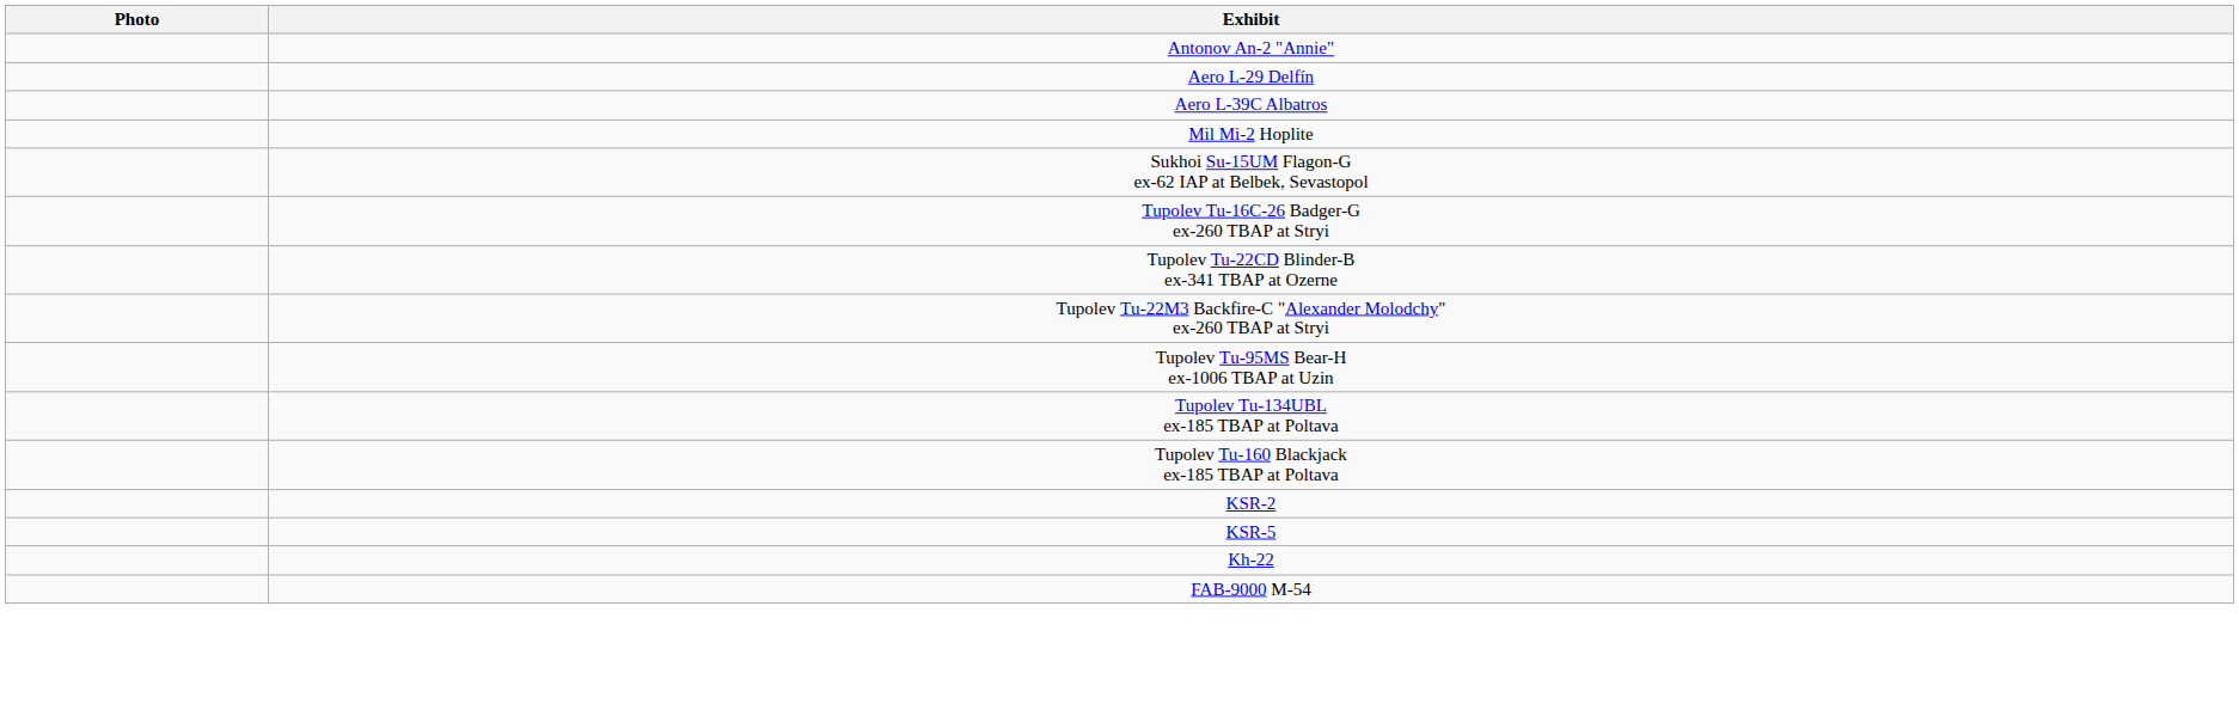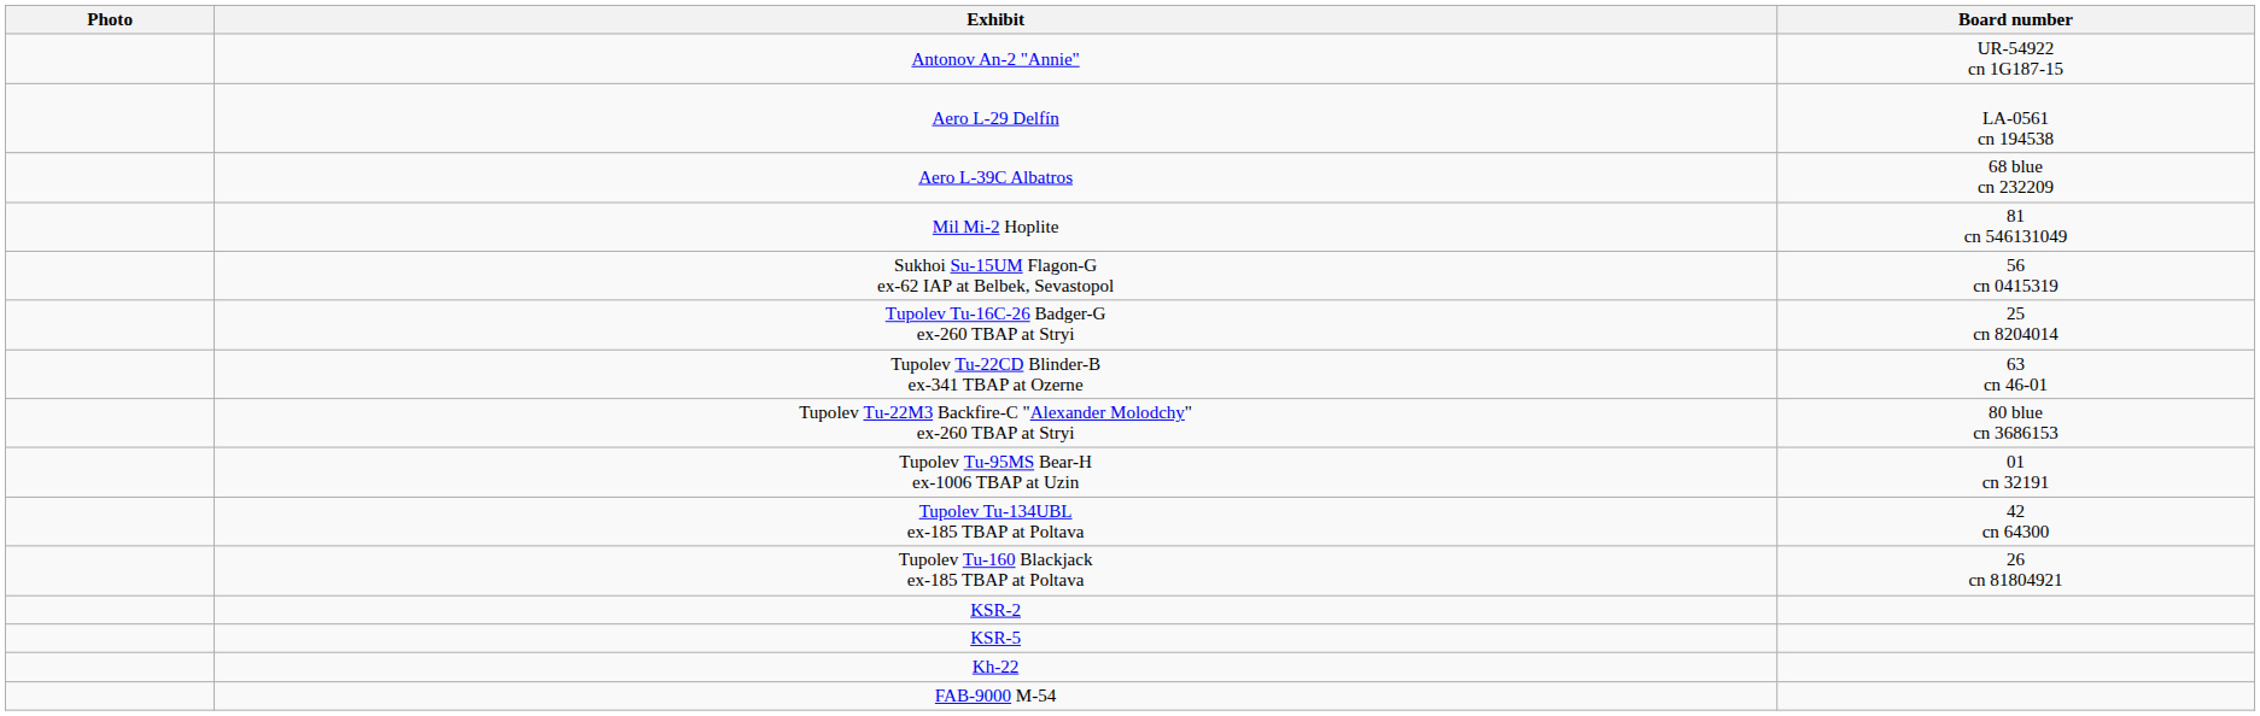+ column: Board number | UR-54922 cn 1G187-15 | LA-0561 cn 194538 | 68 blue cn 232209 | 81 cn 546131049 | 56 cn 0415319 | 25 cn 8204014 | 63 cn 46-01 | 80 blue cn 3686153 | 01 cn 32191 | 42 cn 64300 | 26 cn 81804921
